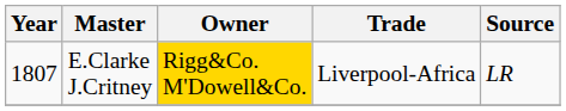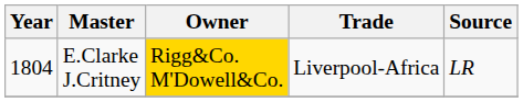E.Clarke J.Critney | Year: 1807 -> 1804
